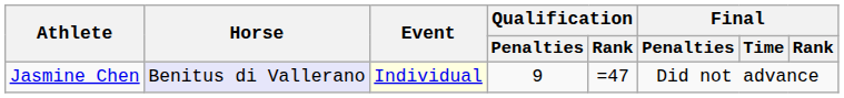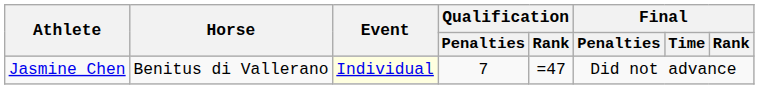Jasmine Chen | Horse: lavender background -> no background
Jasmine Chen | Qualification / Penalties: 9 -> 7
